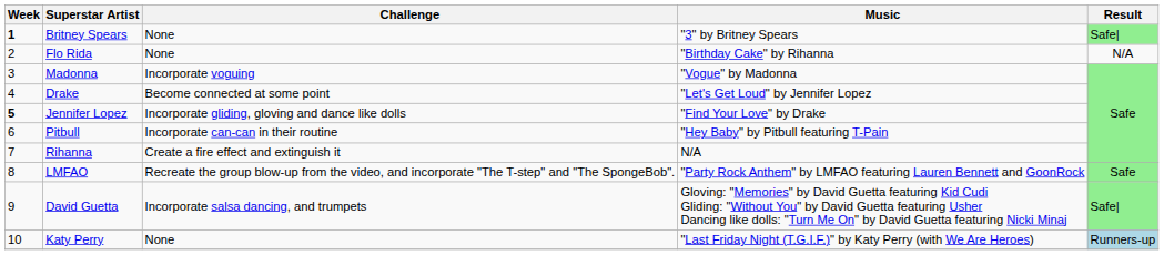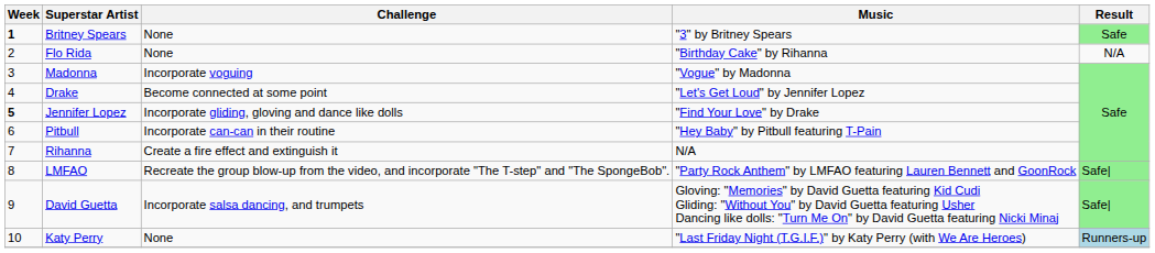Britney Spears | Result: Safe| -> Safe
LMFAO | Result: Safe -> Safe|
